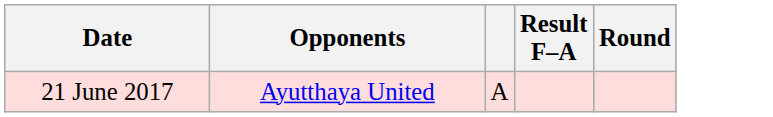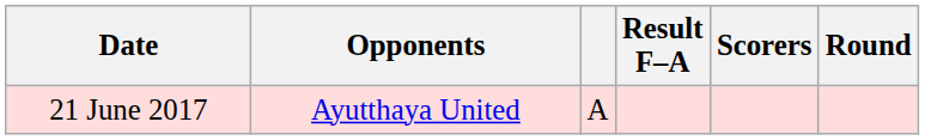+ column: Scorers
